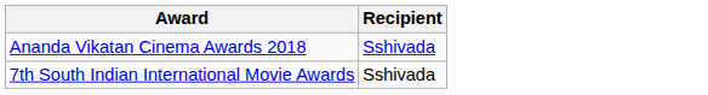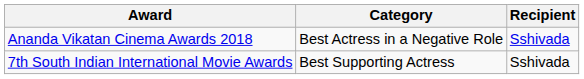+ column: Category | Best Actress in a Negative Role | Best Supporting Actress
